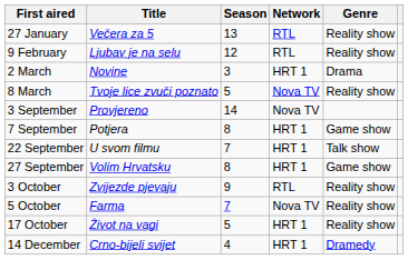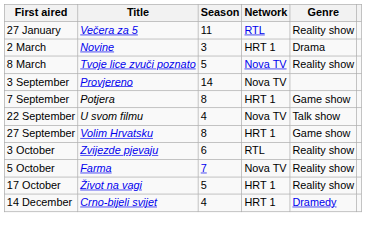27 January | Season: 13 -> 11
- row: 9 February | Ljubav je na selu | 12 | RTL | Reality show
22 September | Season: 7 -> 4
22 September | Network: HRT 1 -> Nova TV
3 October | Season: 9 -> 6
